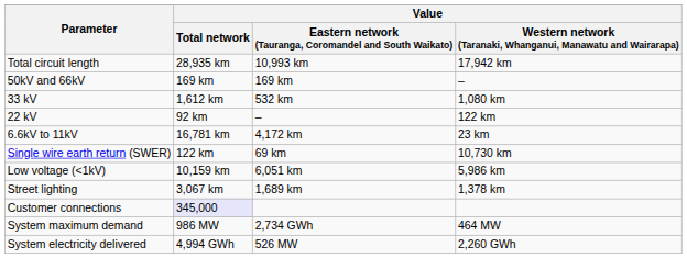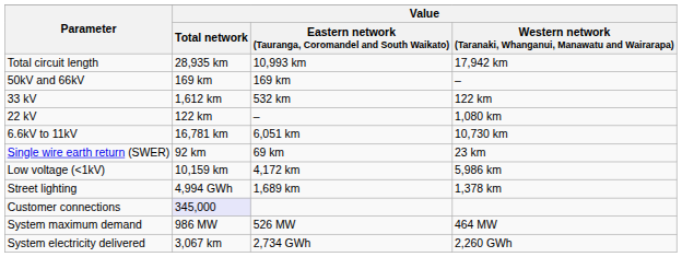33 kV | column 4: 1,080 km -> 122 km
22 kV | Value / Total network: 92 km -> 122 km
22 kV | column 4: 122 km -> 1,080 km
6.6kV to 11kV | column 3: 4,172 km -> 6,051 km
6.6kV to 11kV | column 4: 23 km -> 10,730 km
Single wire earth return (SWER) | Value / Total network: 122 km -> 92 km
Single wire earth return (SWER) | column 4: 10,730 km -> 23 km
Low voltage (<1kV) | column 3: 6,051 km -> 4,172 km
Street lighting | Value / Total network: 3,067 km -> 4,994 GWh
System maximum demand | column 3: 2,734 GWh -> 526 MW
System electricity delivered | Value / Total network: 4,994 GWh -> 3,067 km
System electricity delivered | column 3: 526 MW -> 2,734 GWh
